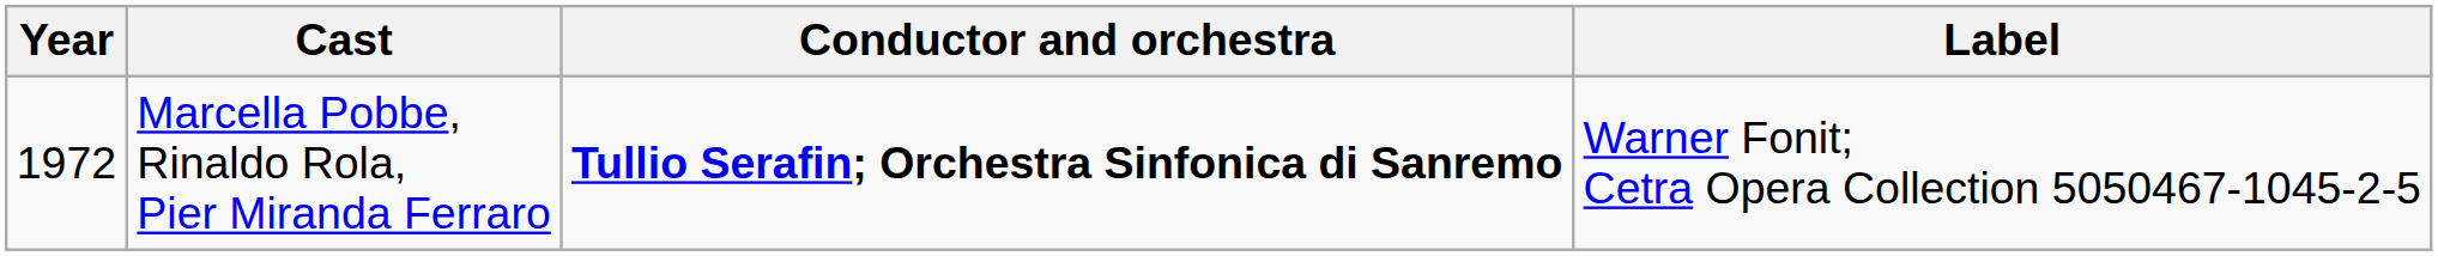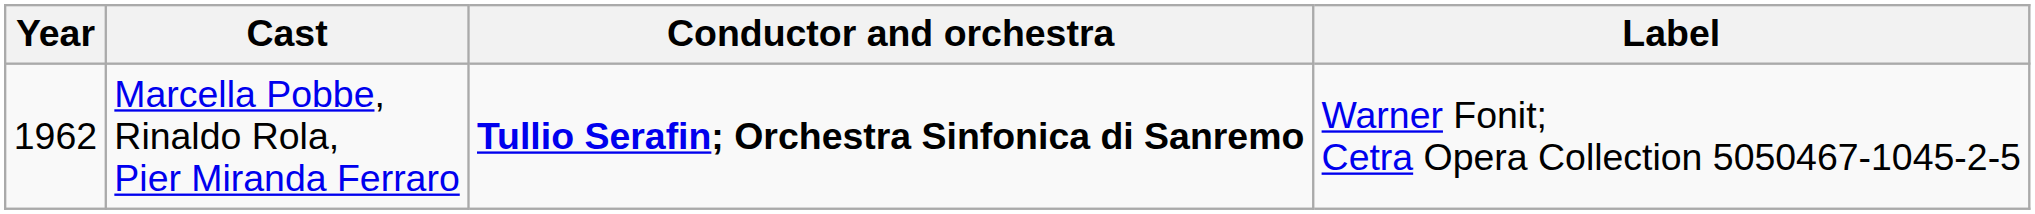Marcella Pobbe, Rinaldo Rola, Pier Miranda Ferraro | Year: 1972 -> 1962
